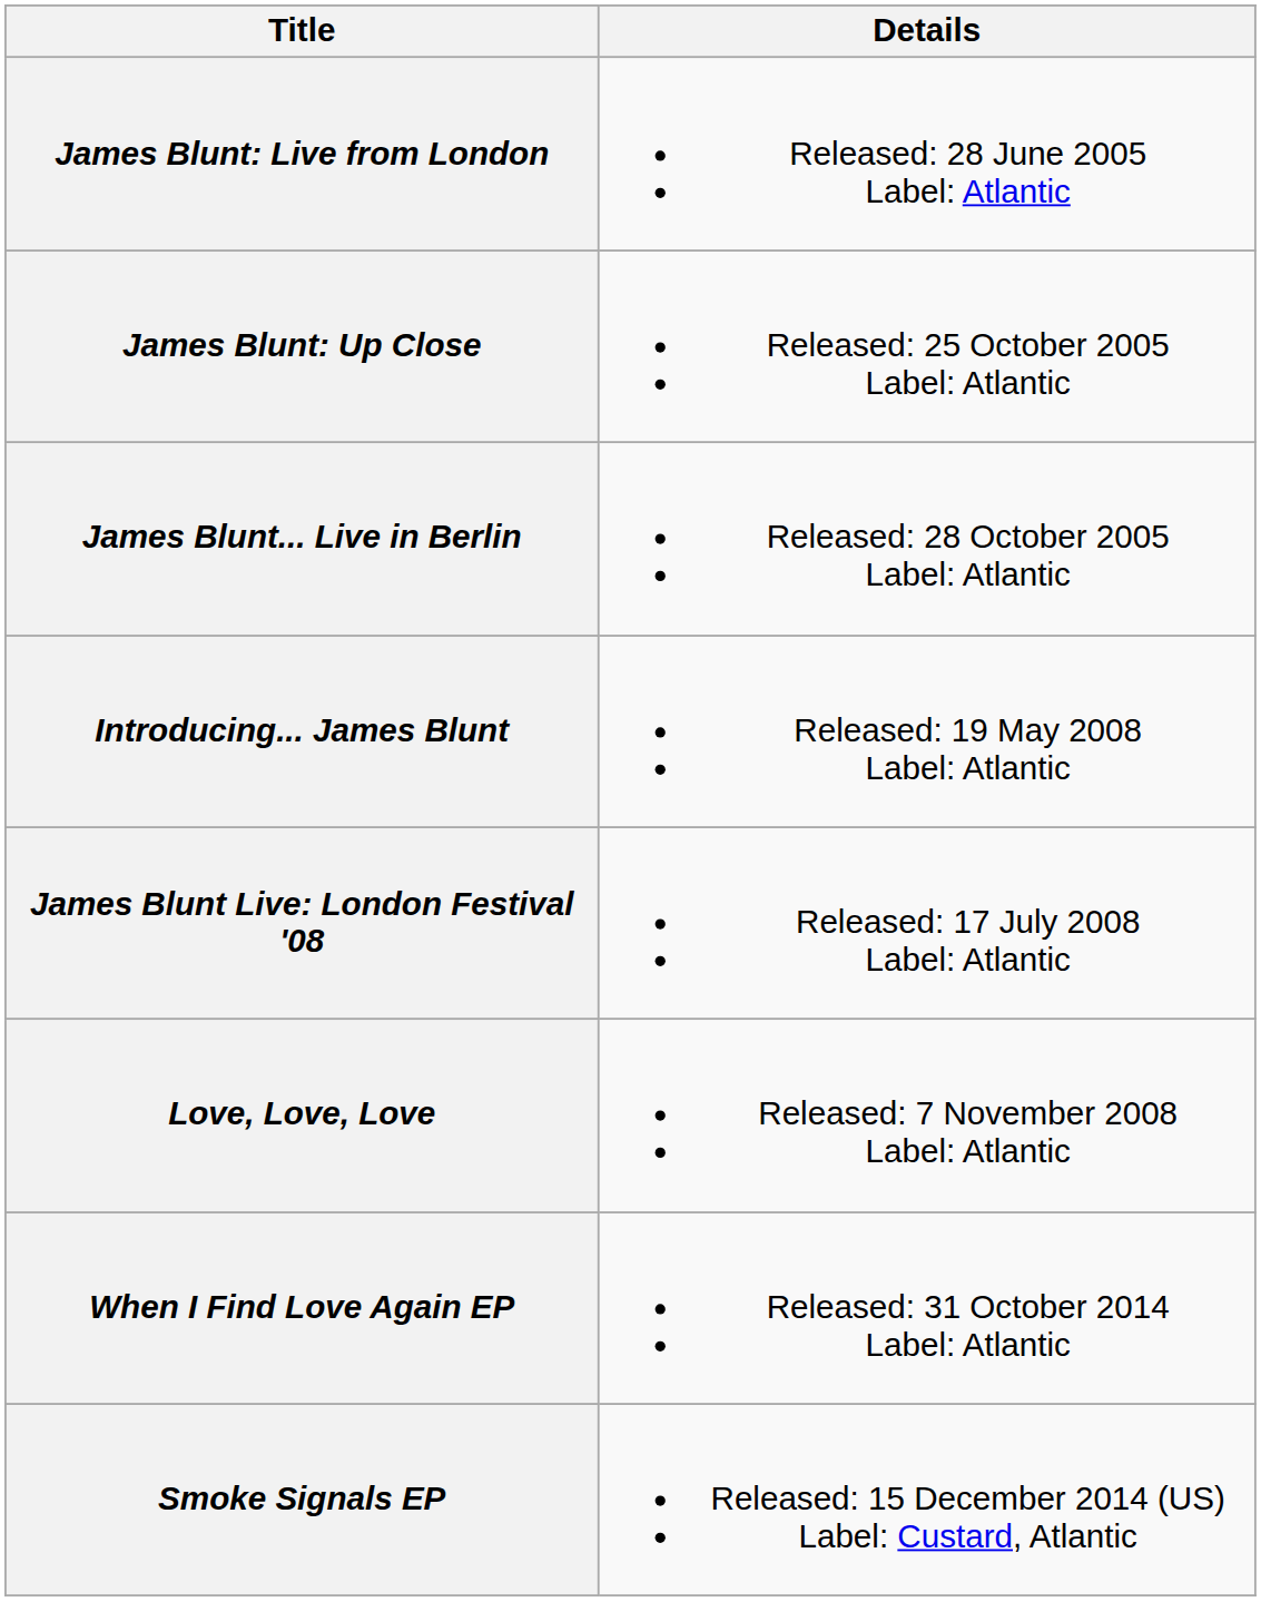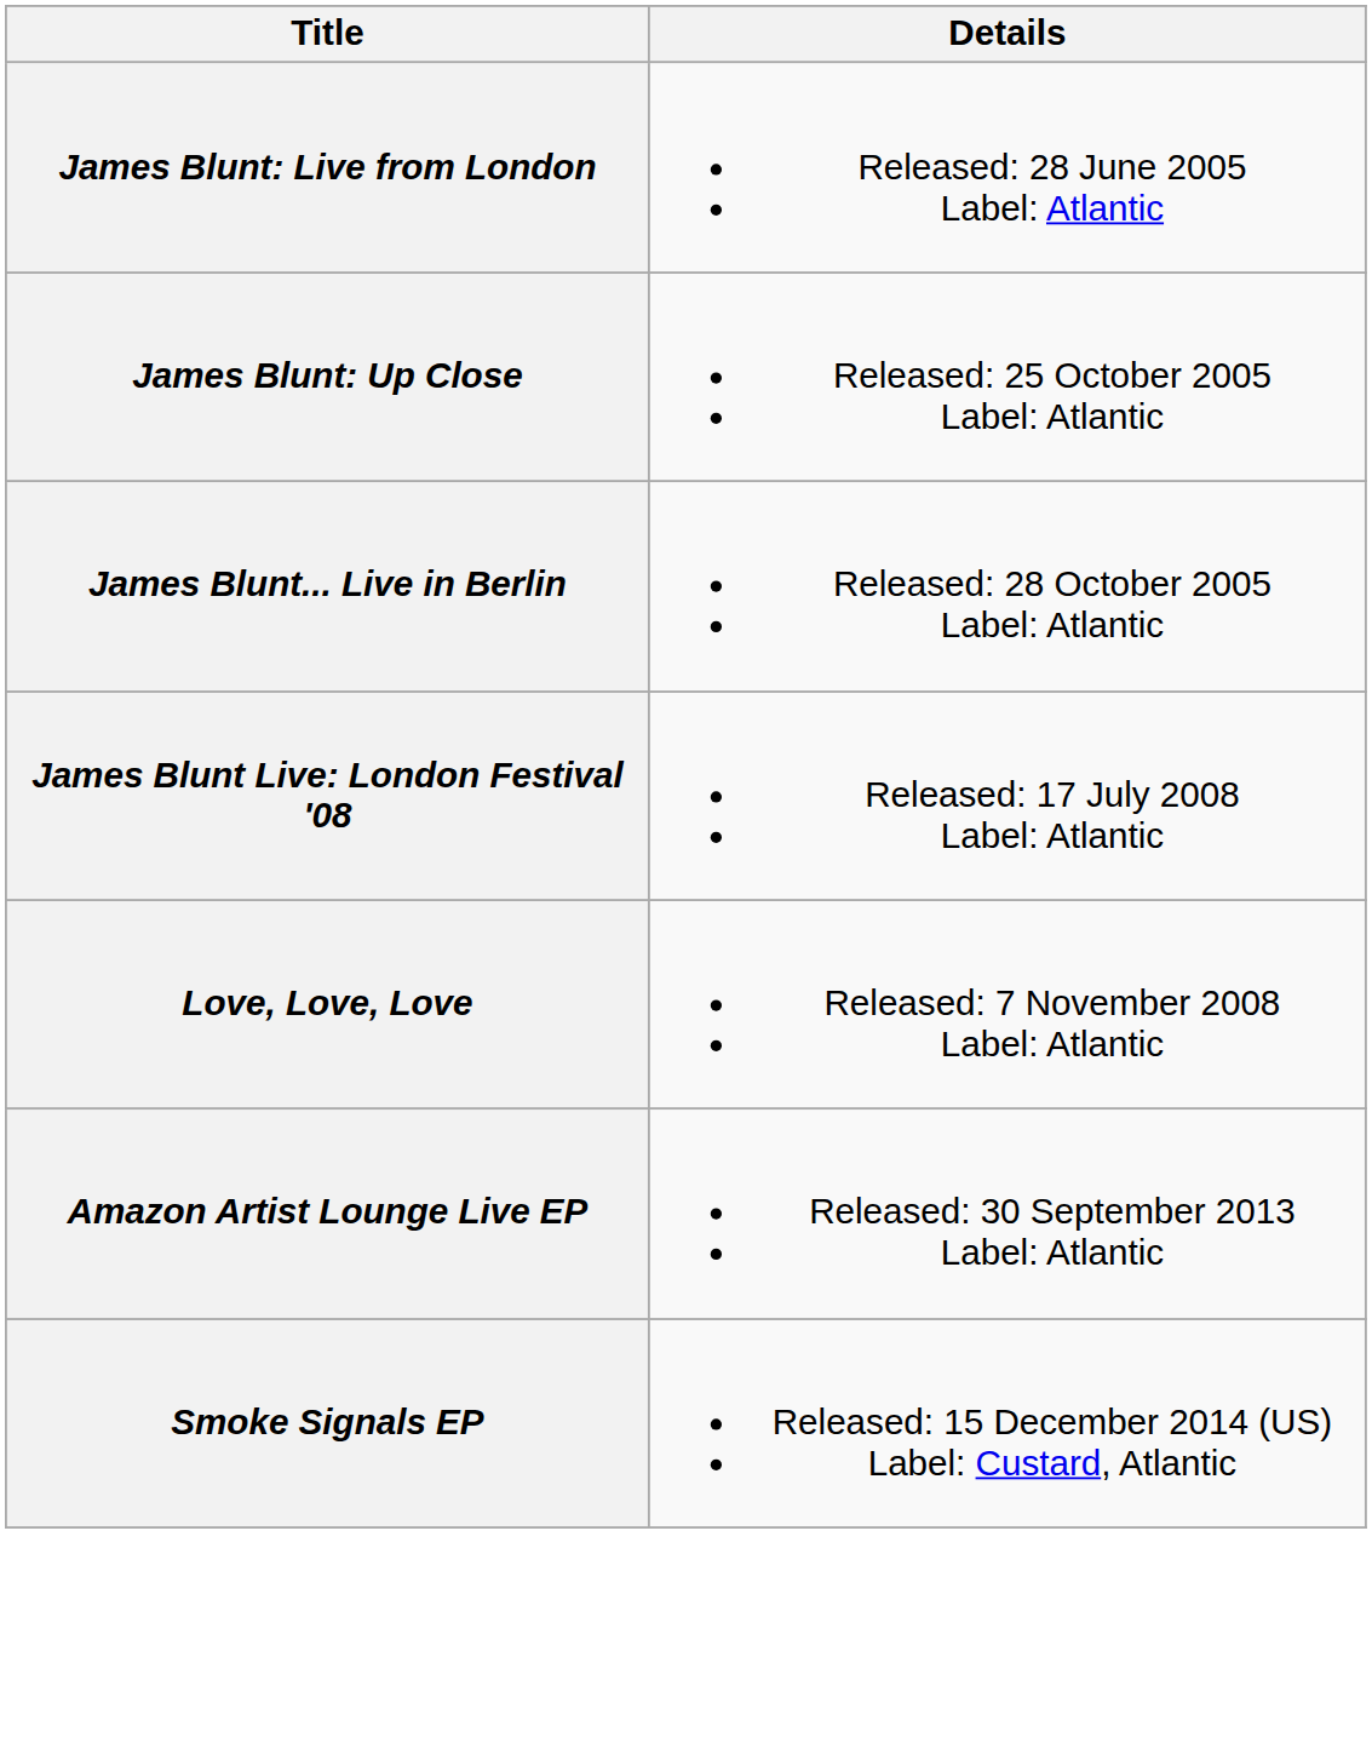- row: Introducing... James Blunt | Released: 19 May 2008 Label: Atlantic
+ row: Amazon Artist Lounge Live EP | Released: 30 September 2013 Label: Atlantic
- row: When I Find Love Again EP | Released: 31 October 2014 Label: Atlantic
